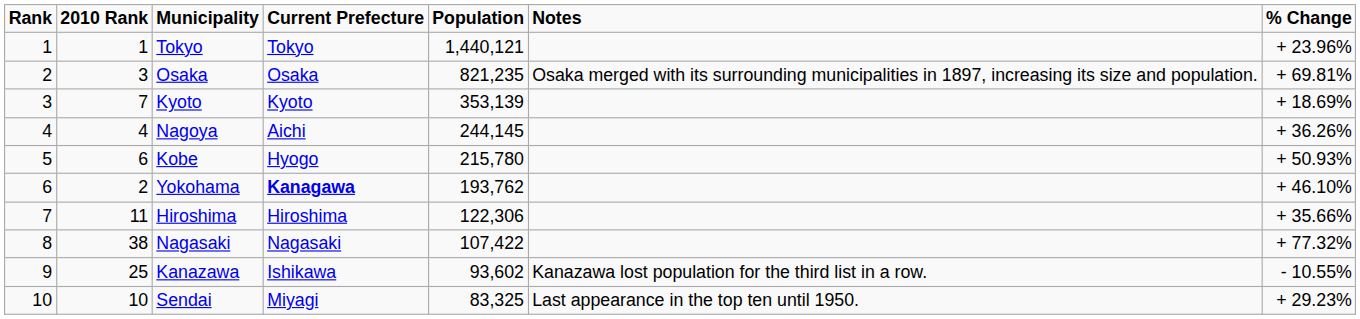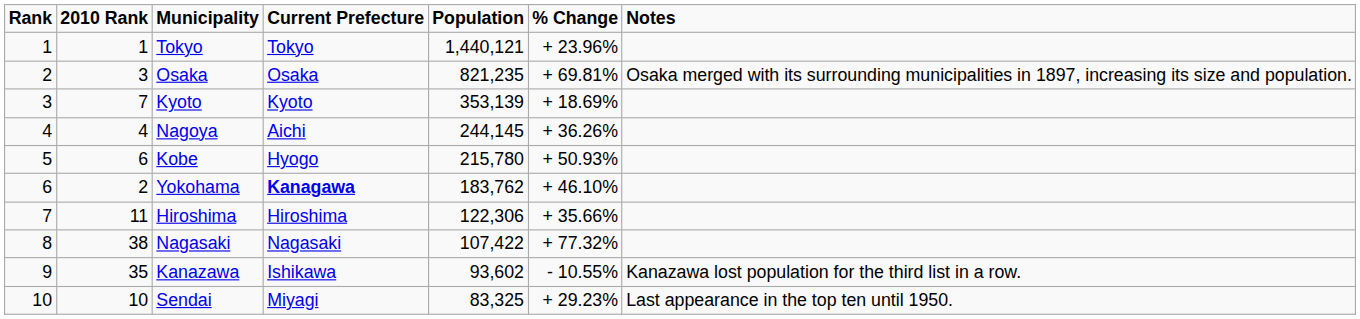columns swapped: % Change <-> Notes
Yokohama | Population: 193,762 -> 183,762
Kanazawa | 2010 Rank: 25 -> 35
